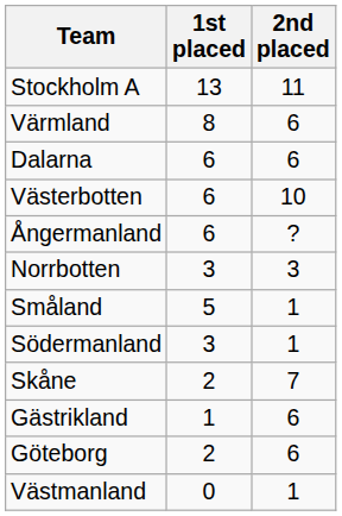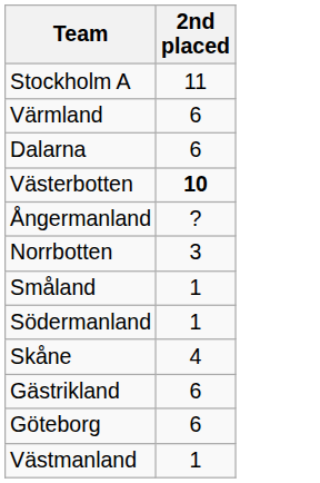- column: 1st placed | 13 | 8 | 6 | 6 | 6 | 3 | 5 | 3 | 2 | 1 | 2 | 0
Västerbotten | 2nd placed: normal -> bold
Skåne | 2nd placed: 7 -> 4
